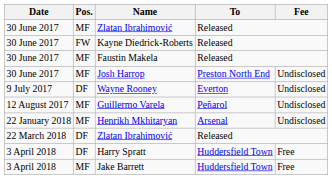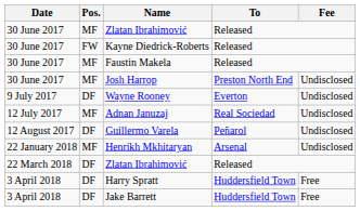+ row: 12 July 2017 | MF | Adnan Januzaj | Real Sociedad | Undisclosed
Guillermo Varela | Pos.: MF -> DF
Jake Barrett | Pos.: MF -> DF
